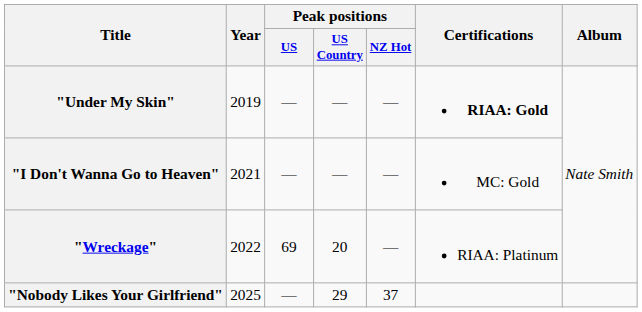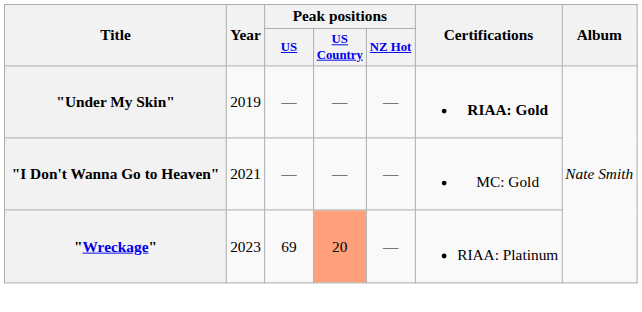"Wreckage" | Year: 2022 -> 2023
"Wreckage" | Peak positions / US Country: no background -> lightsalmon background
- row: "Nobody Likes Your Girlfriend" | 2025 | — | 29 | 37
